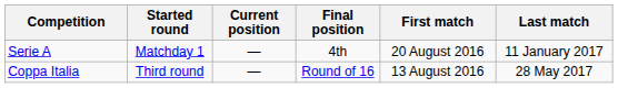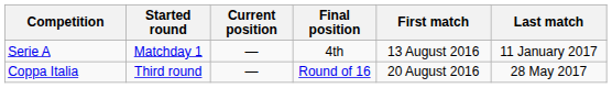Serie A | First match: 20 August 2016 -> 13 August 2016
Coppa Italia | First match: 13 August 2016 -> 20 August 2016
